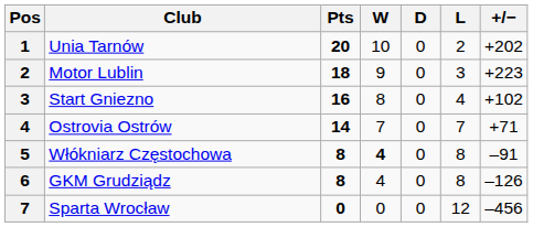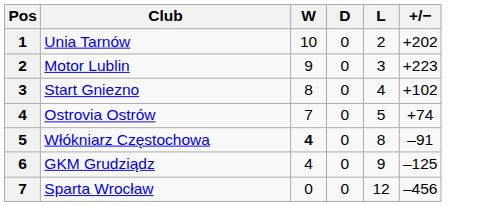- column: Pts | 20 | 18 | 16 | 14 | 8 | 8 | 0
Ostrovia Ostrów | L: 7 -> 5
Ostrovia Ostrów | +/−: +71 -> +74
GKM Grudziądz | L: 8 -> 9
GKM Grudziądz | +/−: –126 -> –125
